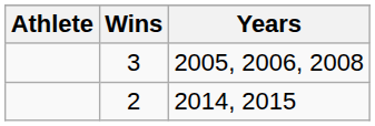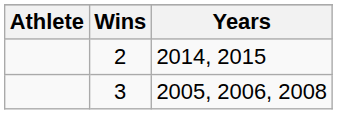rows swapped: 3 <-> 2
